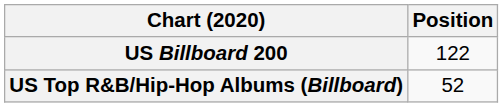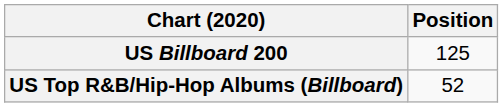US Billboard 200 | Position: 122 -> 125
